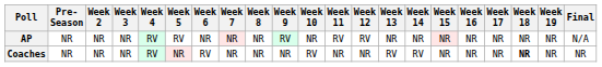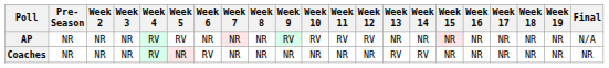AP | Week 10: NR -> RV
Coaches | Week 10: RV -> NR
Coaches | Week 18: bold -> normal
